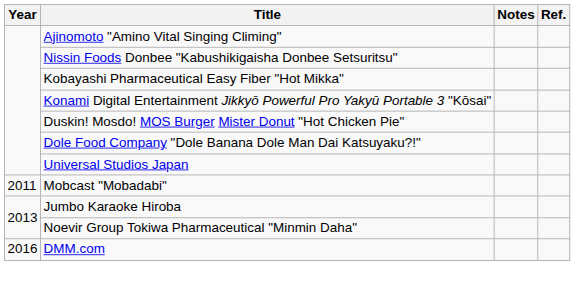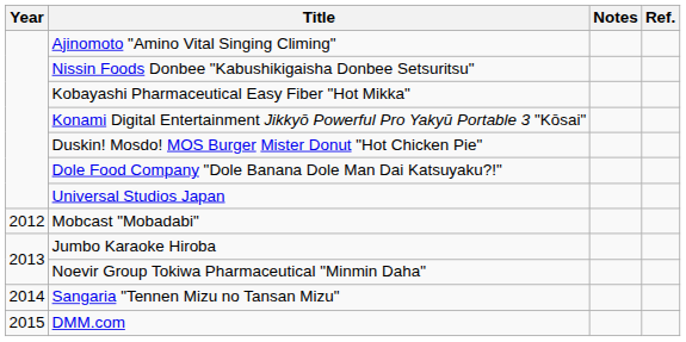Mobcast "Mobadabi" | Year: 2011 -> 2012
+ row: 2014 | Sangaria "Tennen Mizu no Tansan Mizu"
DMM.com | Year: 2016 -> 2015
